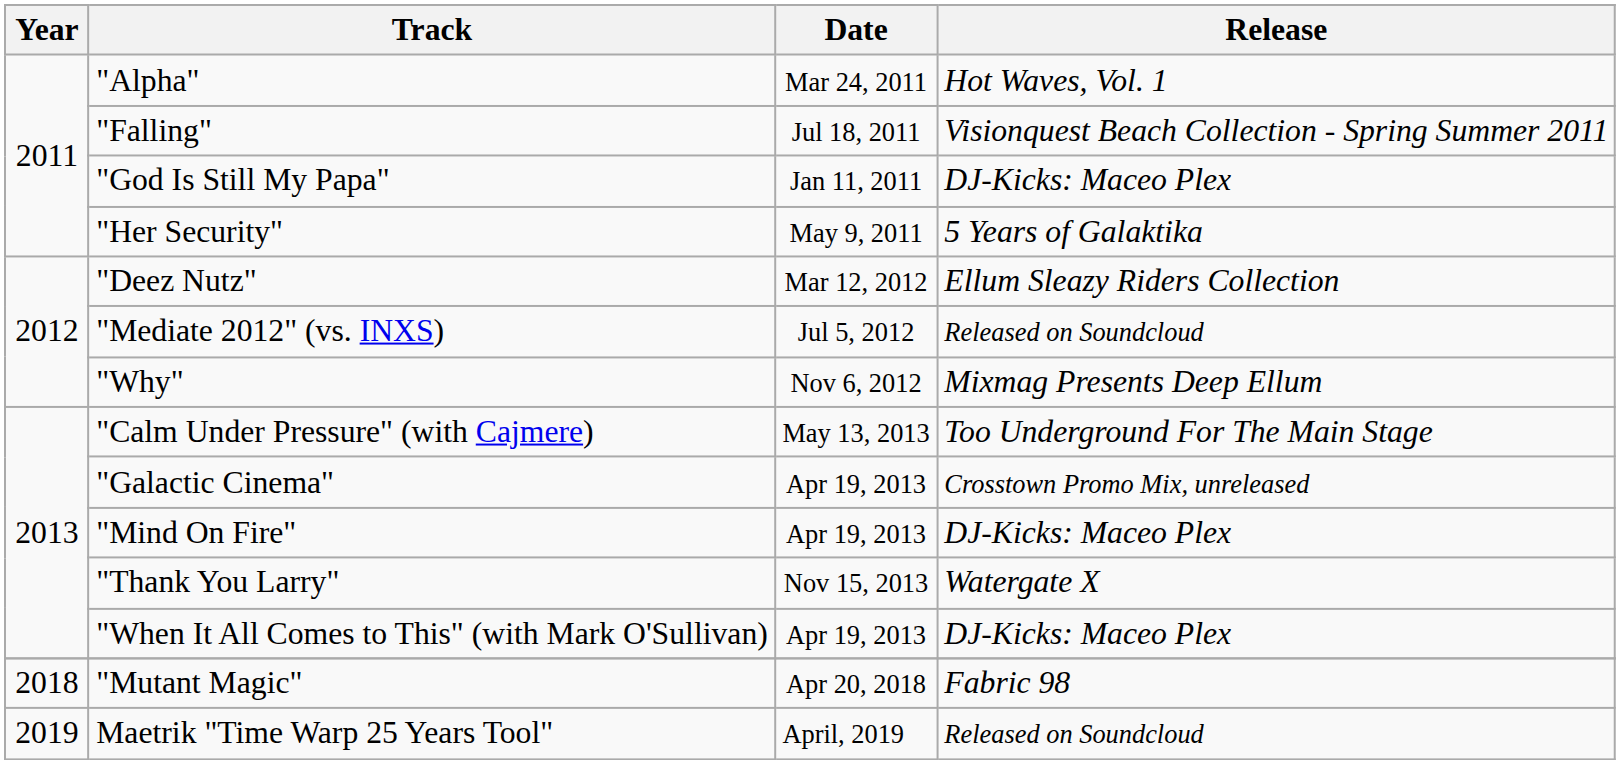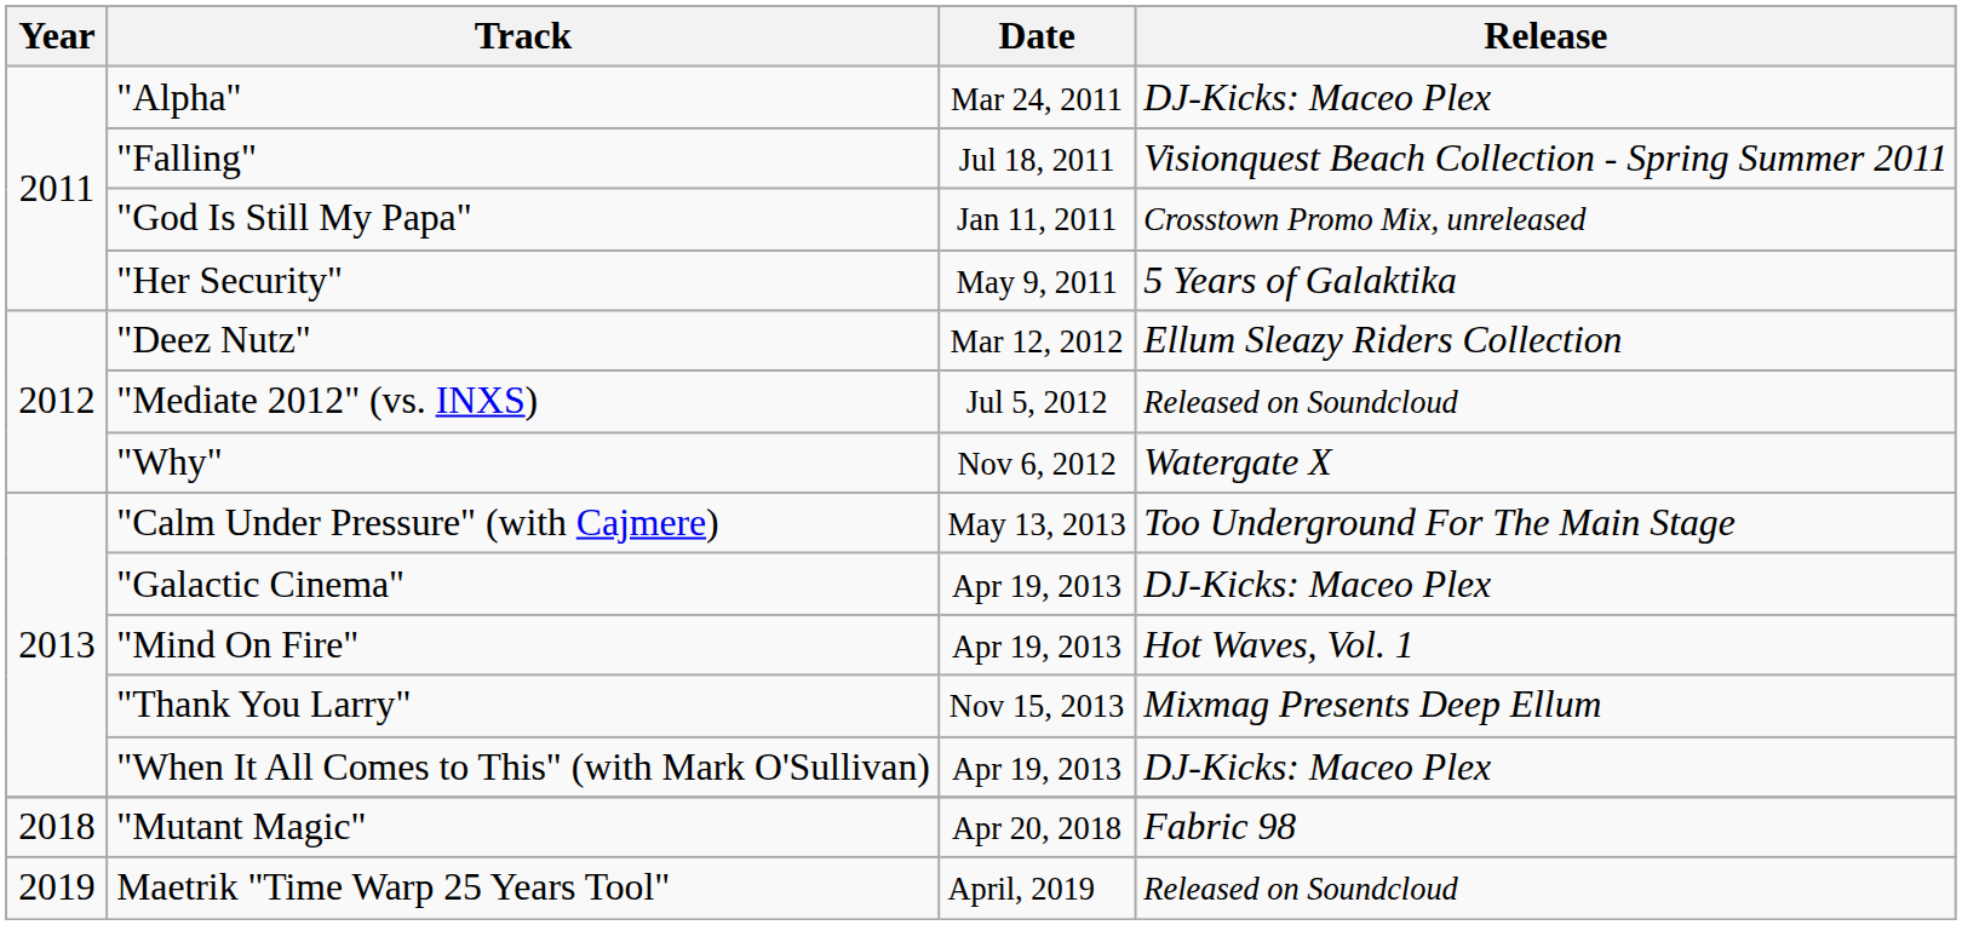"Alpha" | Release: Hot Waves, Vol. 1 -> DJ-Kicks: Maceo Plex
"God Is Still My Papa" | Release: DJ-Kicks: Maceo Plex -> Crosstown Promo Mix, unreleased
"Why" | Release: Mixmag Presents Deep Ellum -> Watergate X
"Galactic Cinema" | Release: Crosstown Promo Mix, unreleased -> DJ-Kicks: Maceo Plex
"Mind On Fire" | Release: DJ-Kicks: Maceo Plex -> Hot Waves, Vol. 1
"Thank You Larry" | Release: Watergate X -> Mixmag Presents Deep Ellum
